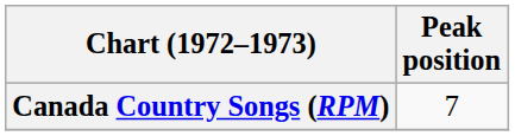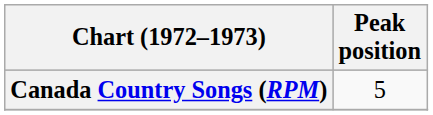Canada Country Songs (RPM) | Peak position: 7 -> 5
